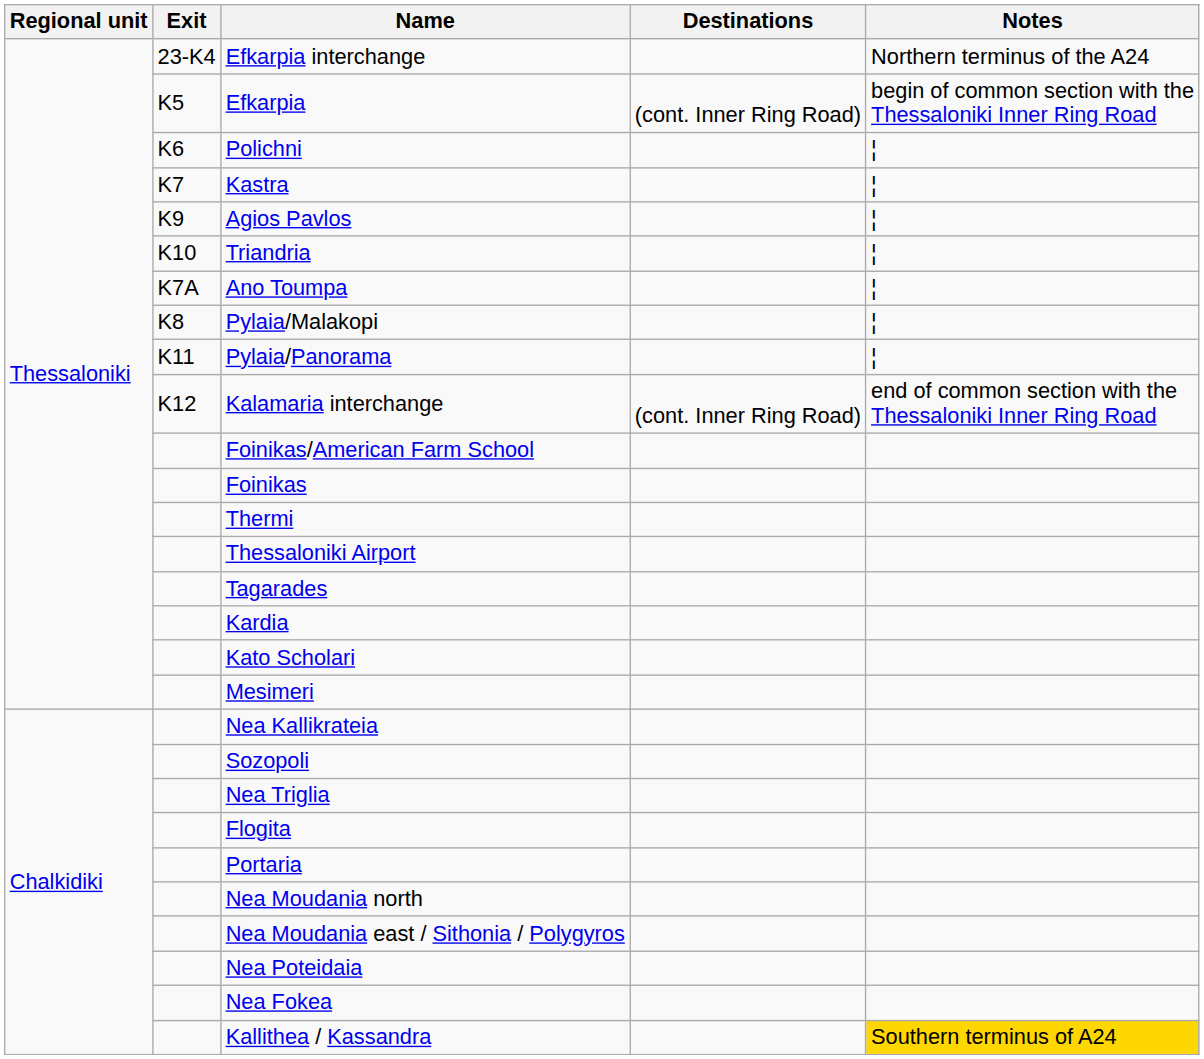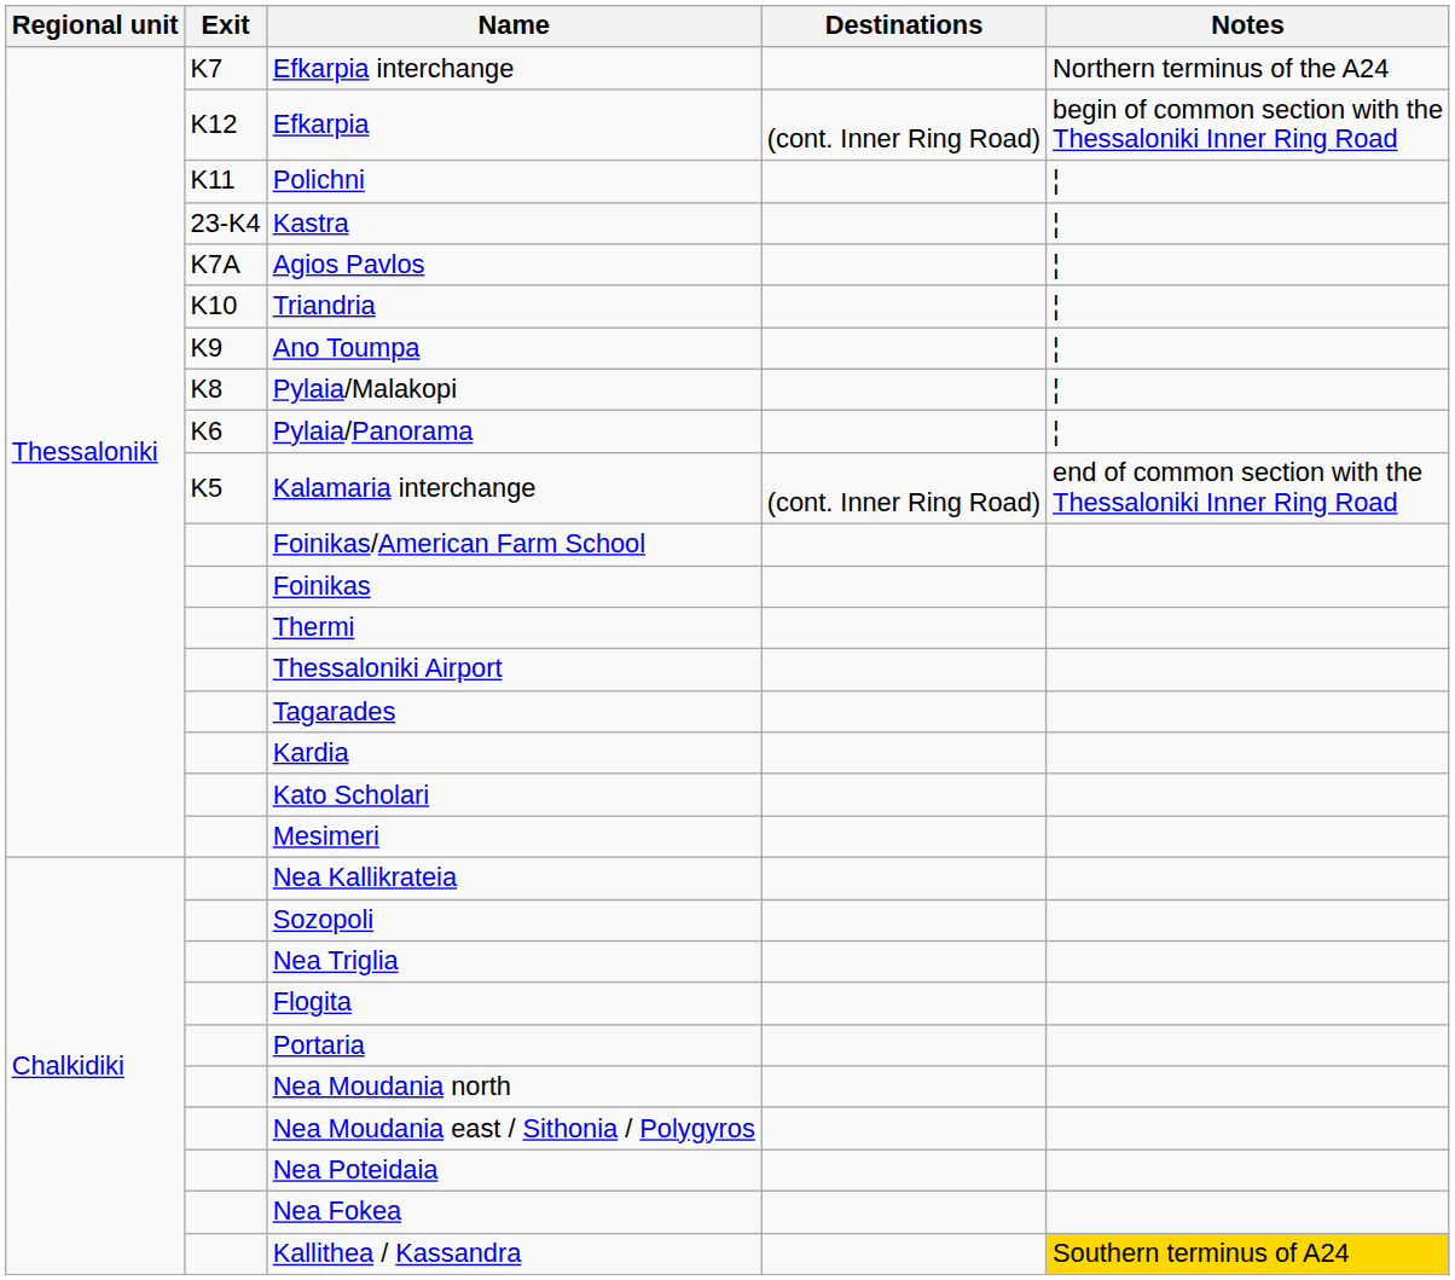Efkarpia interchange | Exit: 23-K4 -> K7
Efkarpia | Exit: K5 -> K12
Polichni | Exit: K6 -> K11
Kastra | Exit: K7 -> 23-K4
Agios Pavlos | Exit: K9 -> K7A
Ano Toumpa | Exit: K7A -> K9
Pylaia/Panorama | Exit: K11 -> K6
Kalamaria interchange | Exit: K12 -> K5
